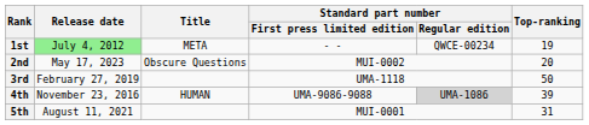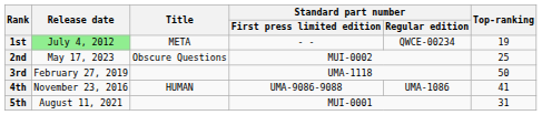2nd | Top-ranking: 20 -> 25
4th | Standard part number / Regular edition: lightgrey background -> no background
4th | Top-ranking: 39 -> 41
